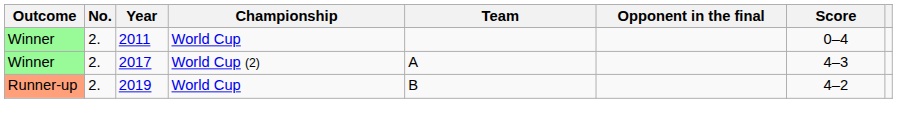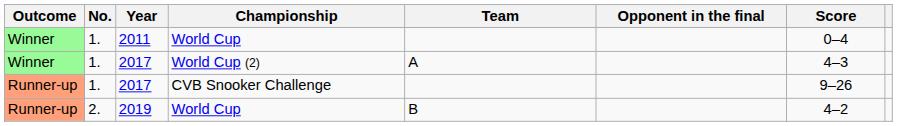2011 | No.: 2. -> 1.
2017 / World Cup (2) | No.: 2. -> 1.
+ row: Runner-up | 1. | 2017 | CVB Snooker Challenge | 9–26
